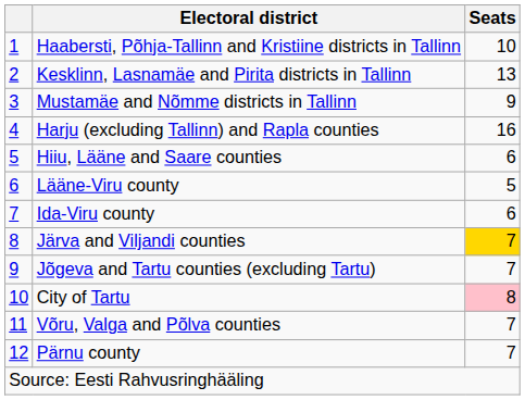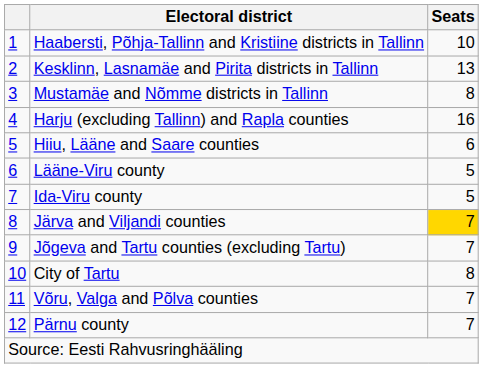Mustamäe and Nõmme districts in Tallinn | Seats: 9 -> 8
Ida-Viru county | Seats: 6 -> 5
City of Tartu | Seats: pink background -> no background
